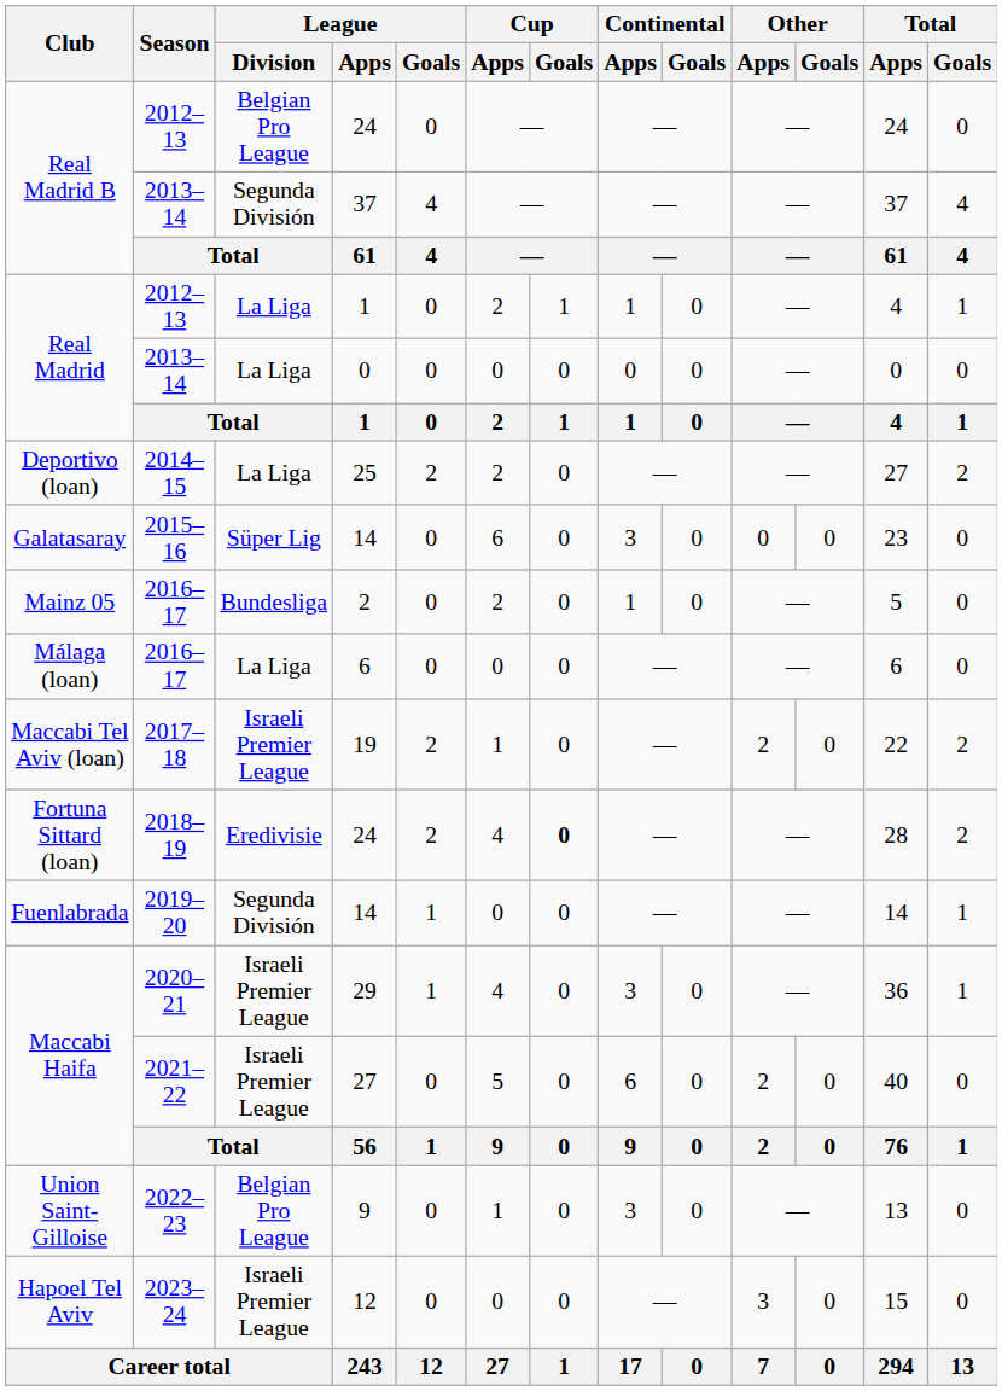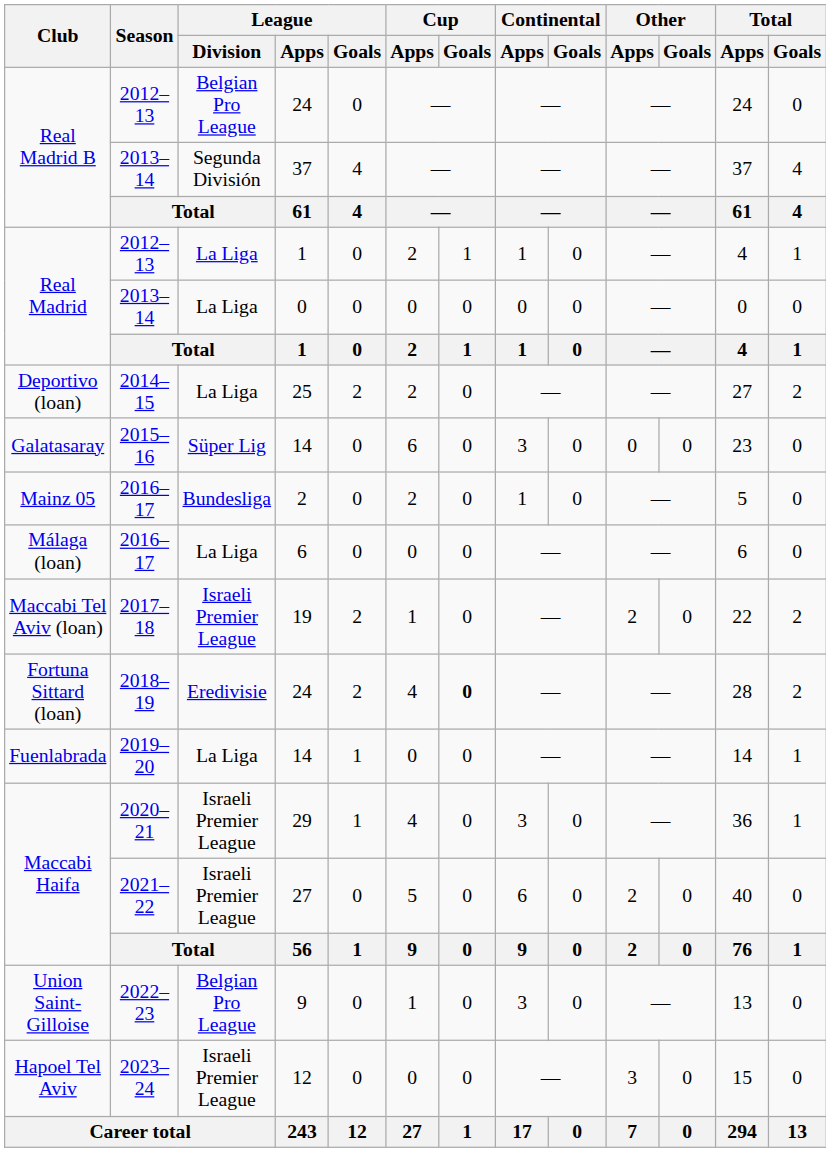Fuenlabrada / 14 | League / Division: Segunda División -> La Liga
